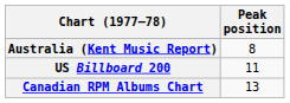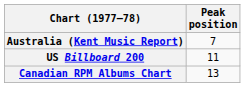Australia (Kent Music Report) | Peak position: 8 -> 7
